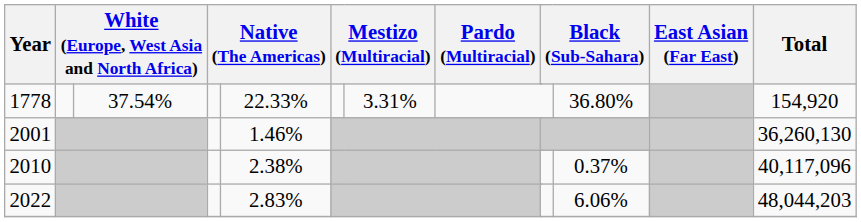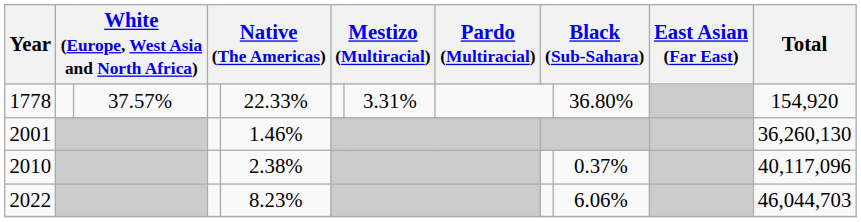1778 | column 3: 37.54% -> 37.57%
2022 | column 5: 2.83% -> 8.23%
2022 | Total: 48,044,203 -> 46,044,703
